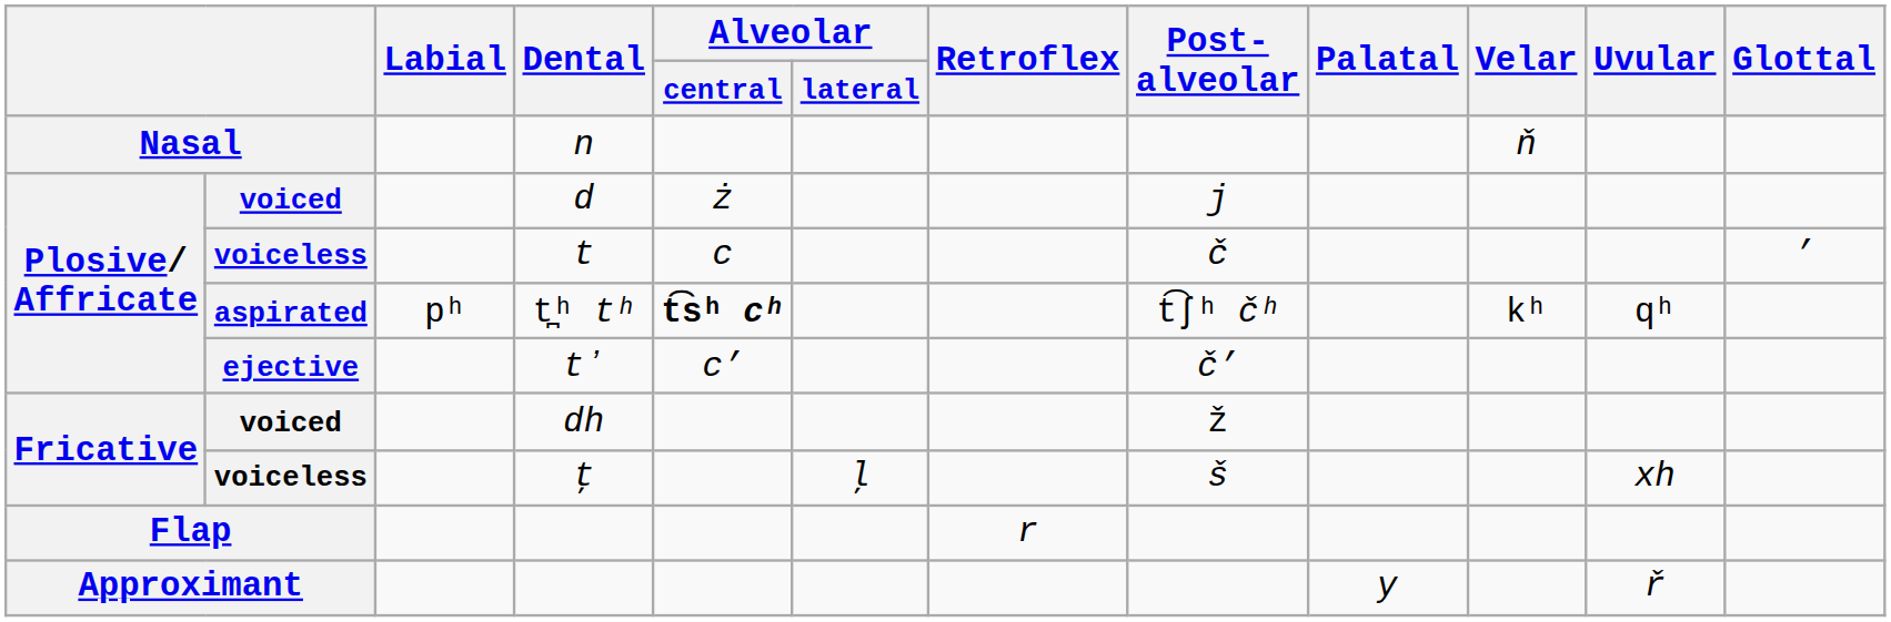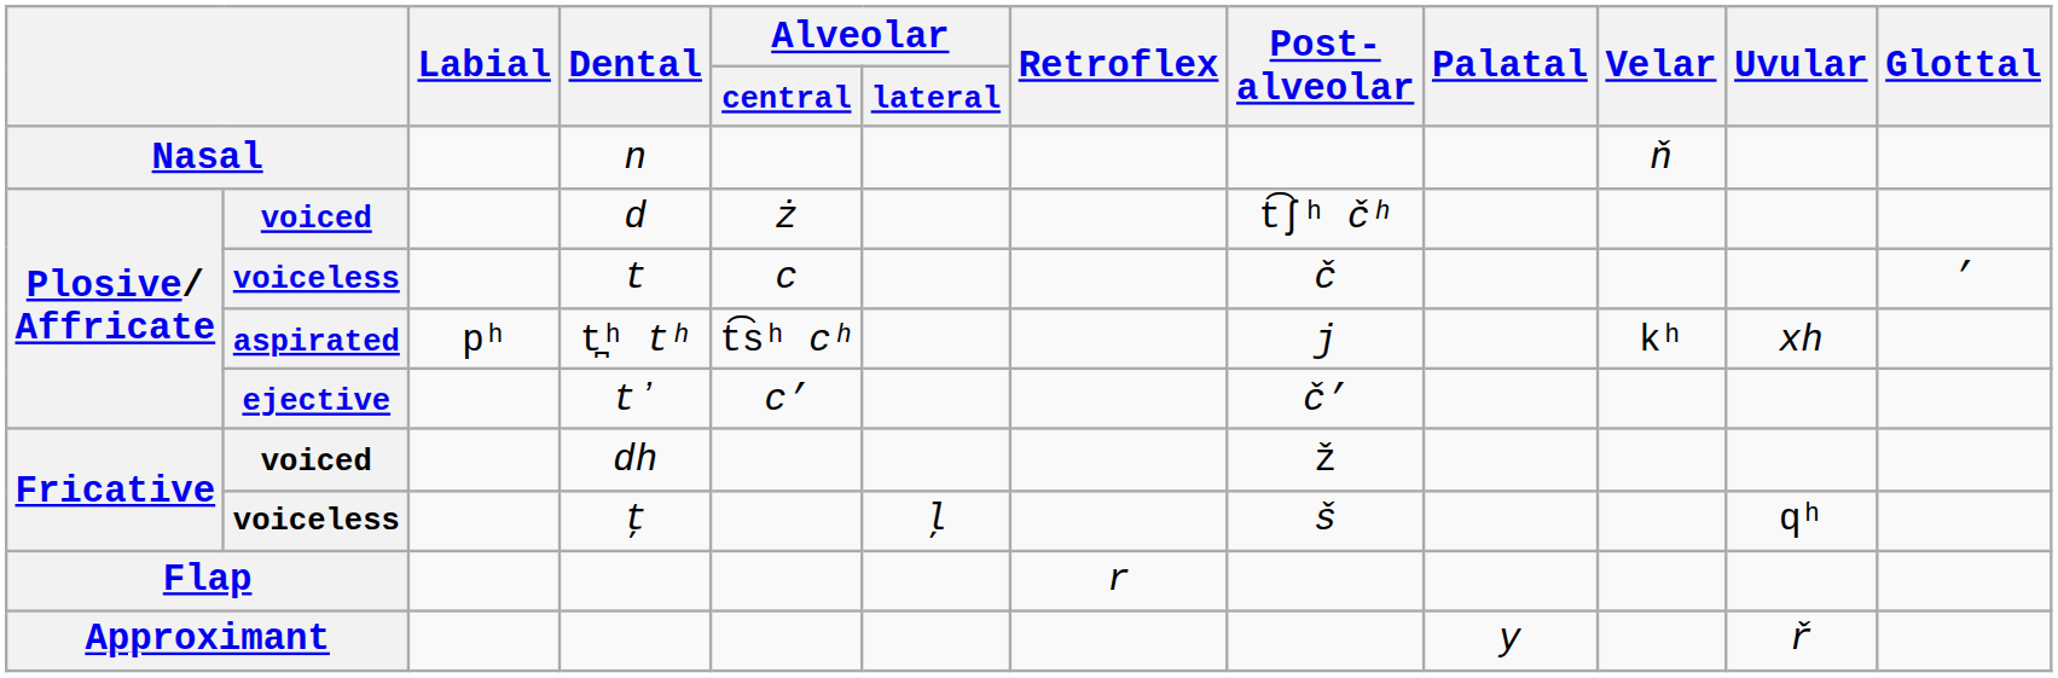d | Post- alveolar: j -> t͡ʃʰ čʰ
t̪ʰ tʰ | Alveolar / central: bold -> normal
t̪ʰ tʰ | Post- alveolar: t͡ʃʰ čʰ -> j
t̪ʰ tʰ | Uvular: qʰ -> xh
ţ | Uvular: xh -> qʰ
